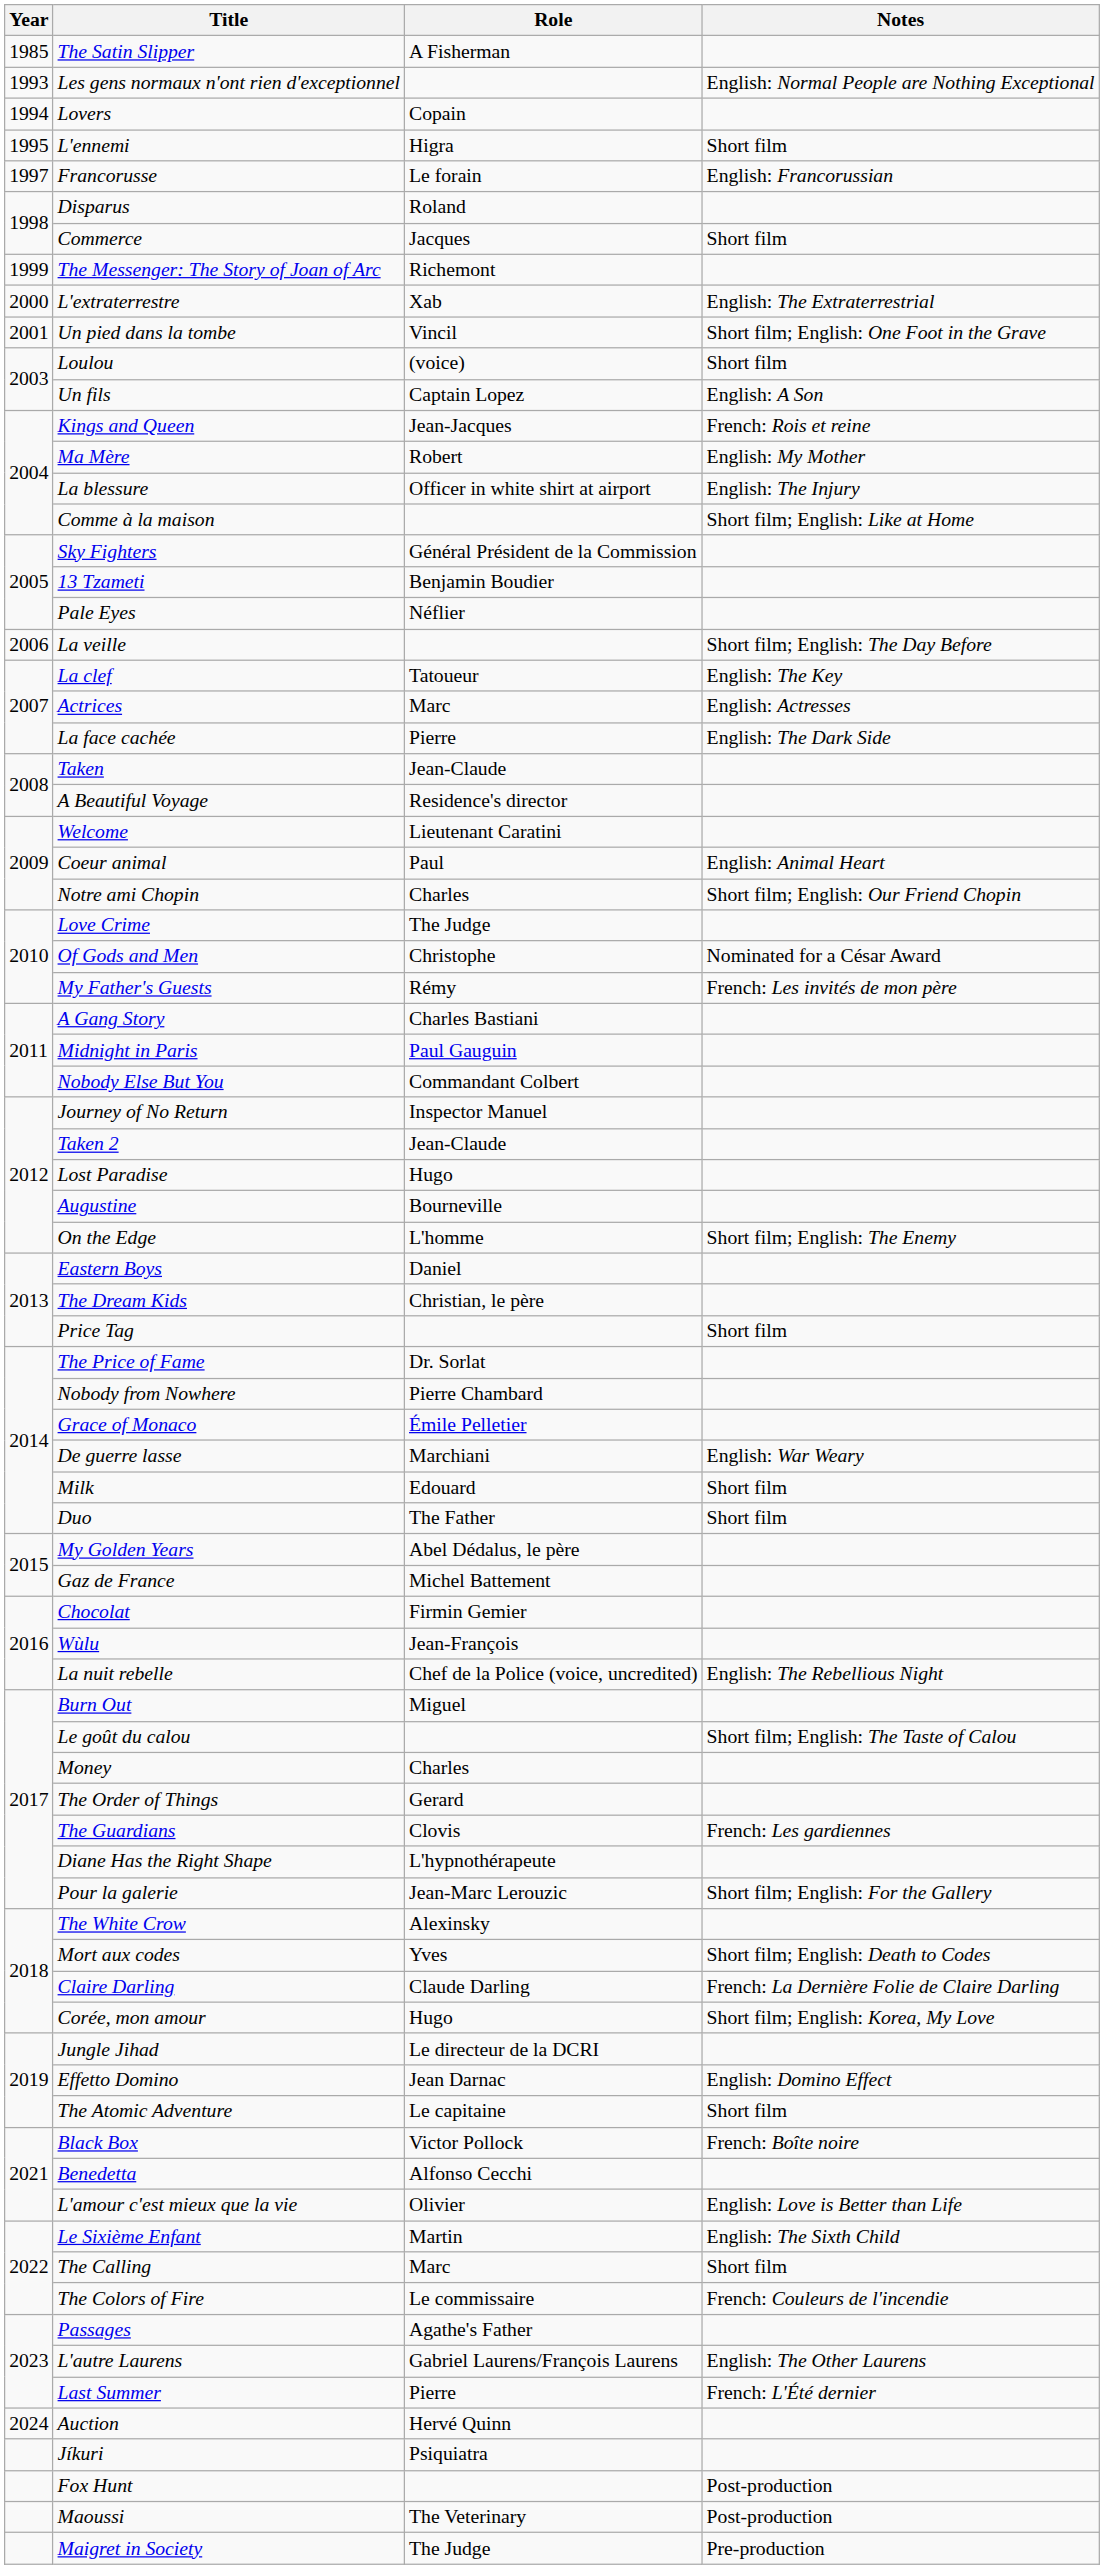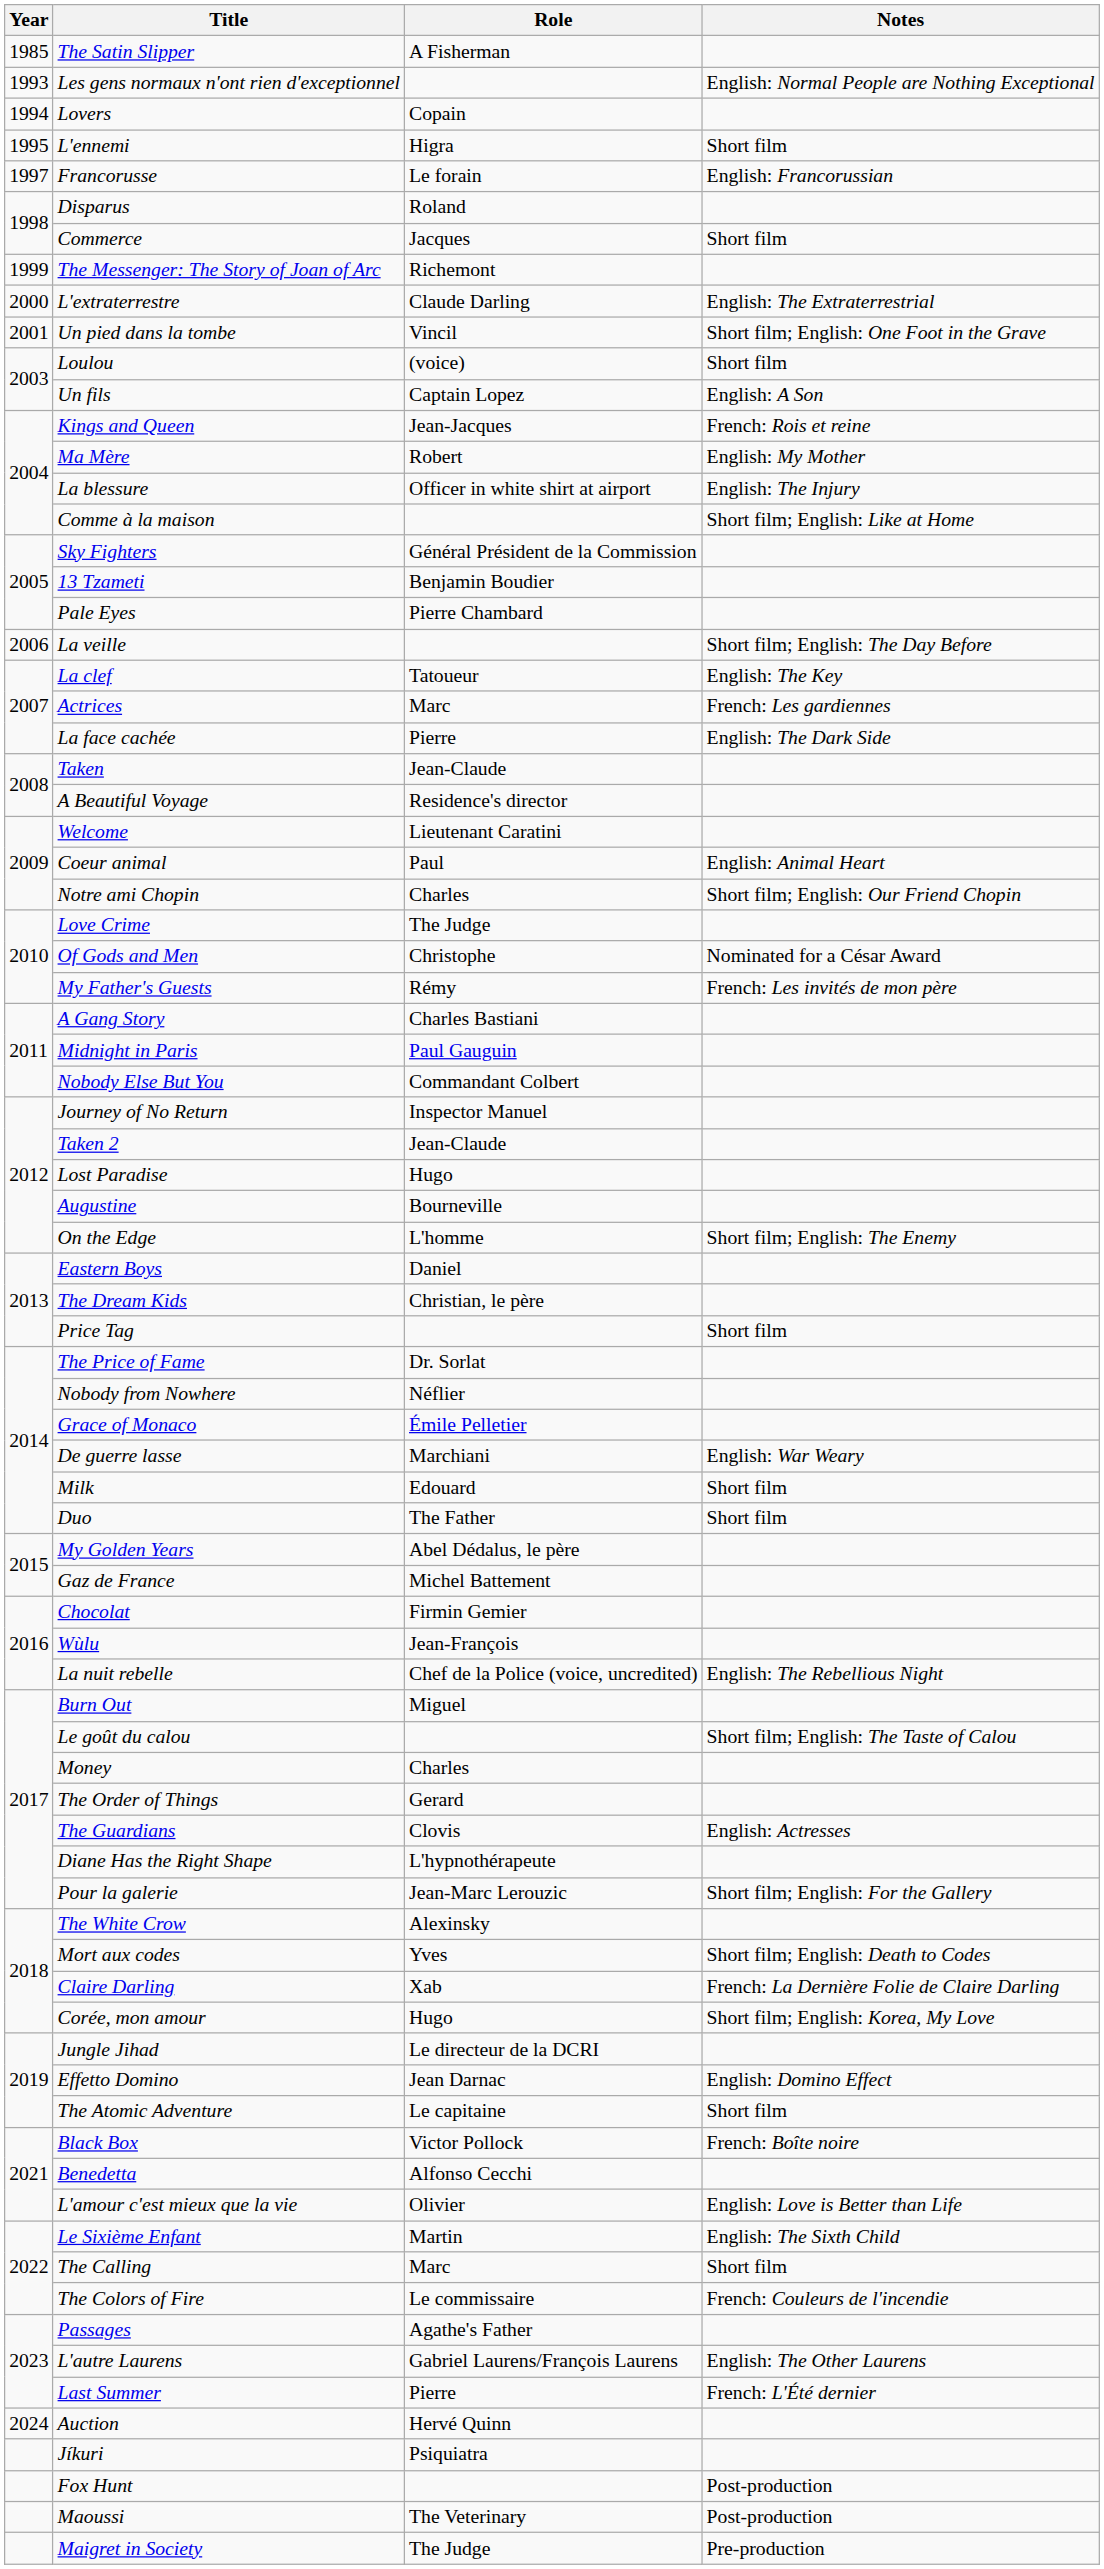L'extraterrestre | Role: Xab -> Claude Darling
Pale Eyes | Role: Néflier -> Pierre Chambard
Actrices | Notes: English: Actresses -> French: Les gardiennes
Nobody from Nowhere | Role: Pierre Chambard -> Néflier
The Guardians | Notes: French: Les gardiennes -> English: Actresses
Claire Darling | Role: Claude Darling -> Xab
